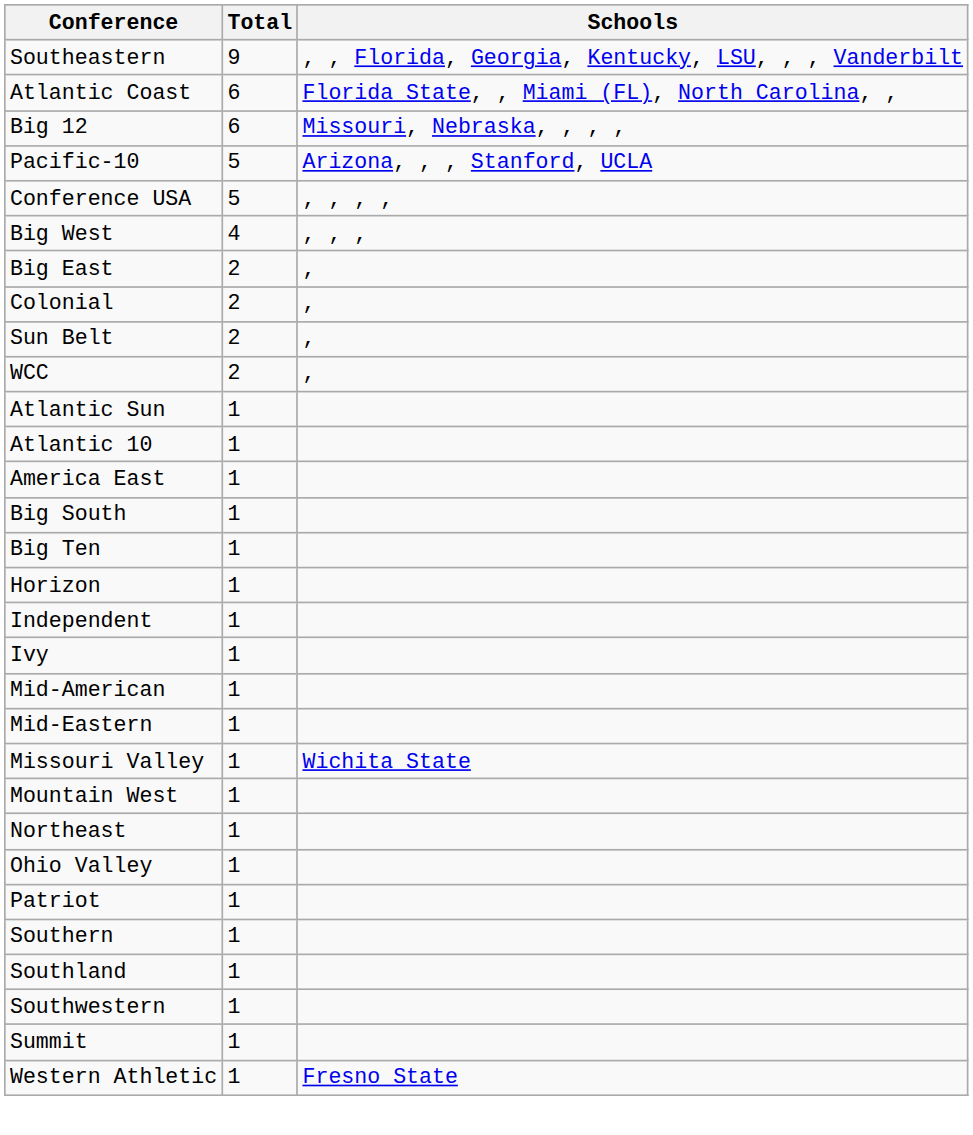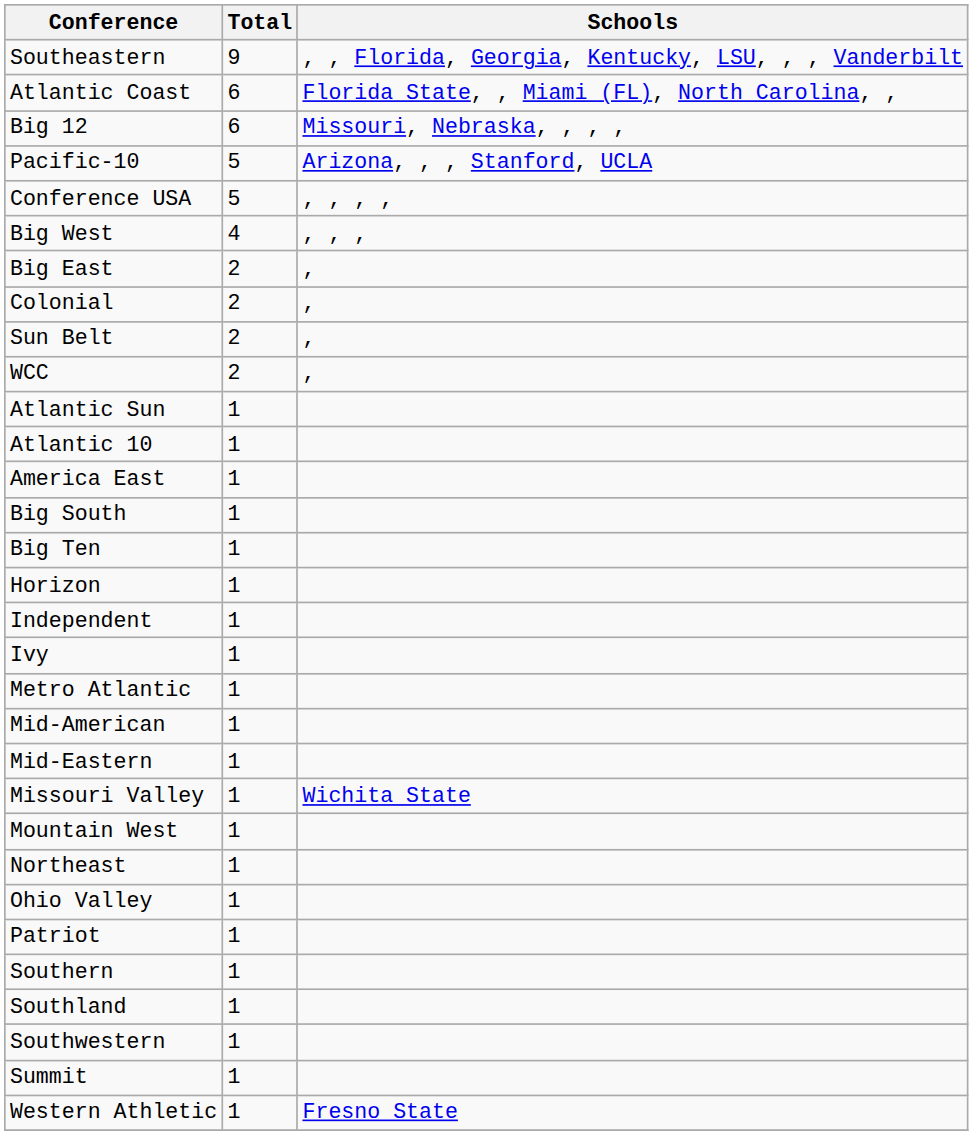+ row: Metro Atlantic | 1
